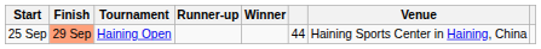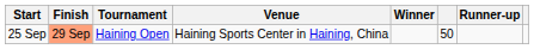columns swapped: Venue <-> Runner-up
25 Sep | column 6: 44 -> 50
